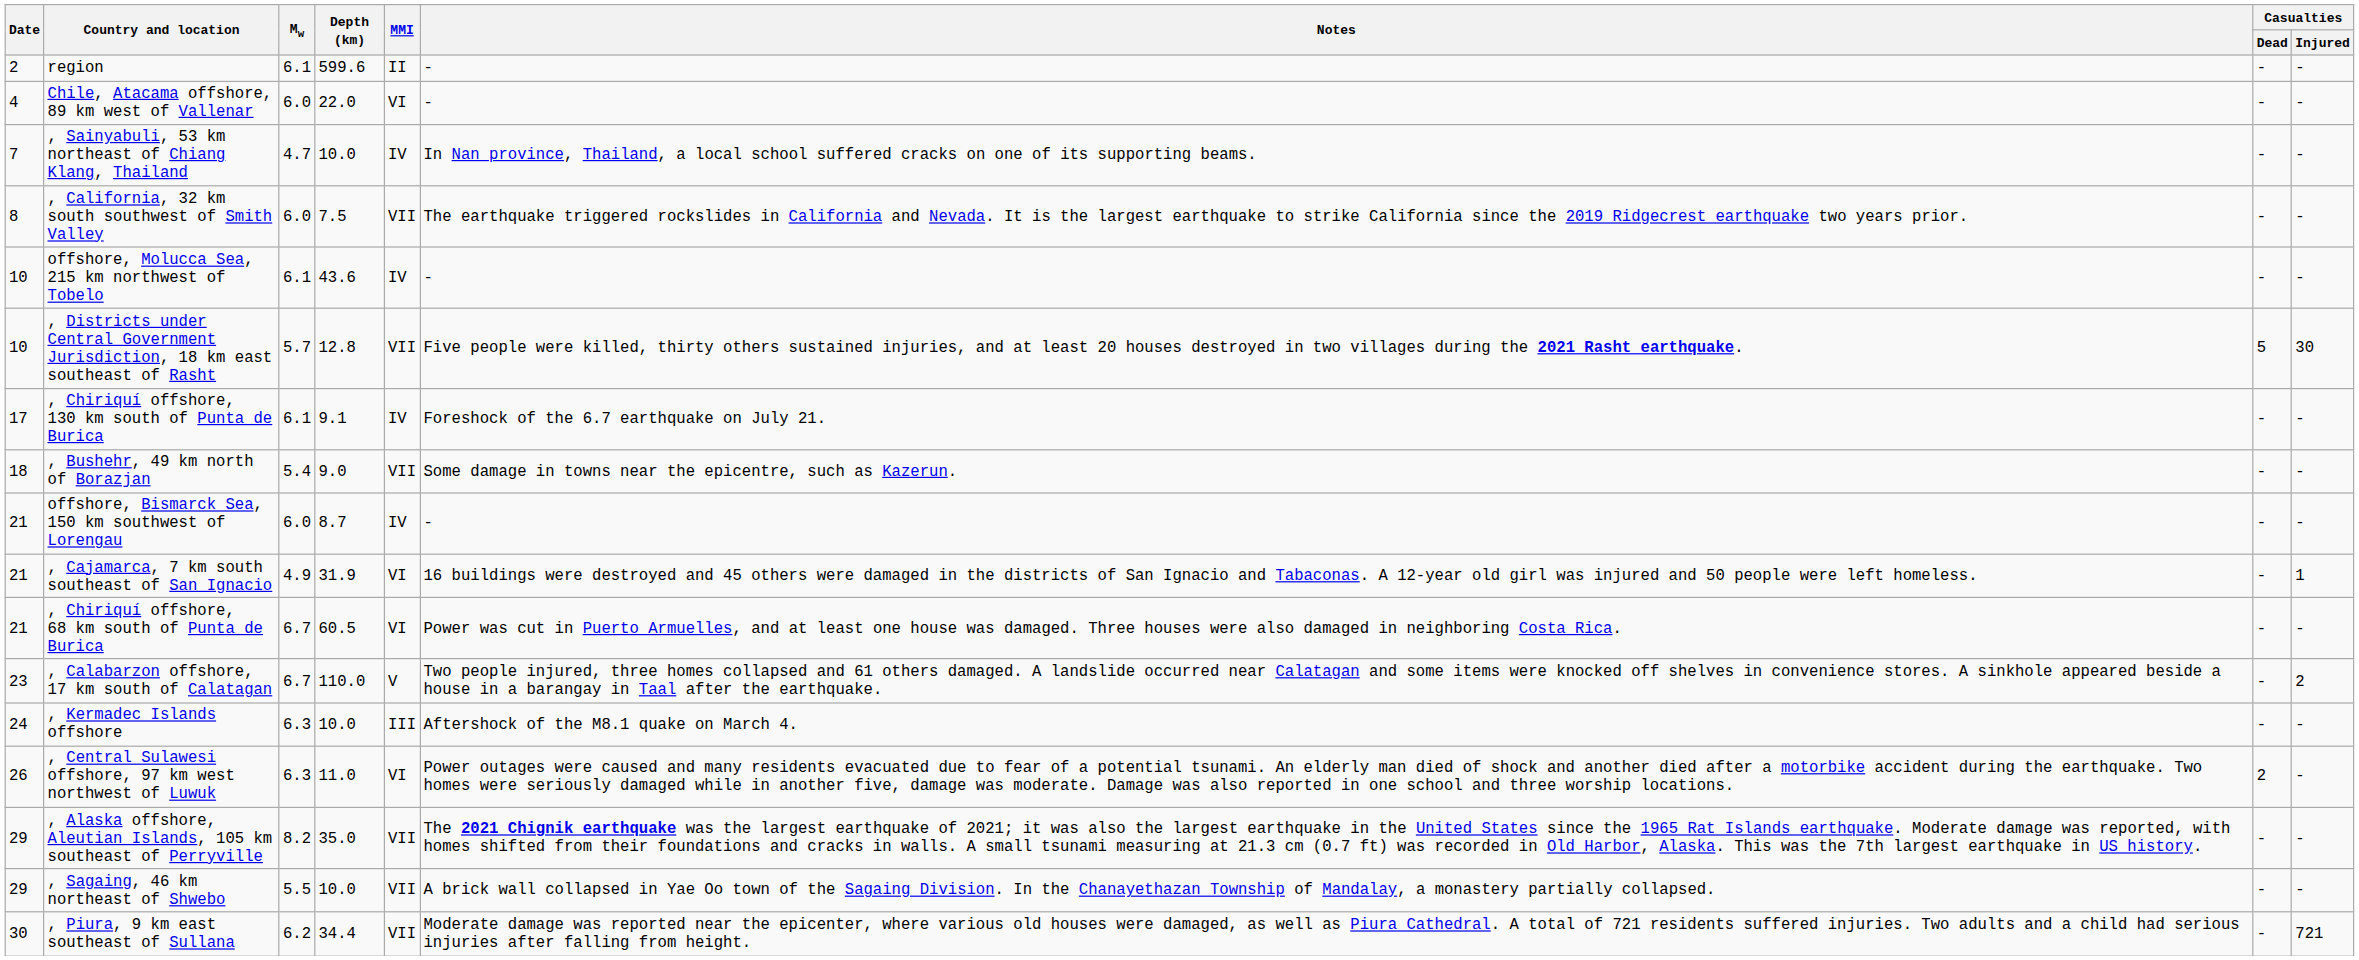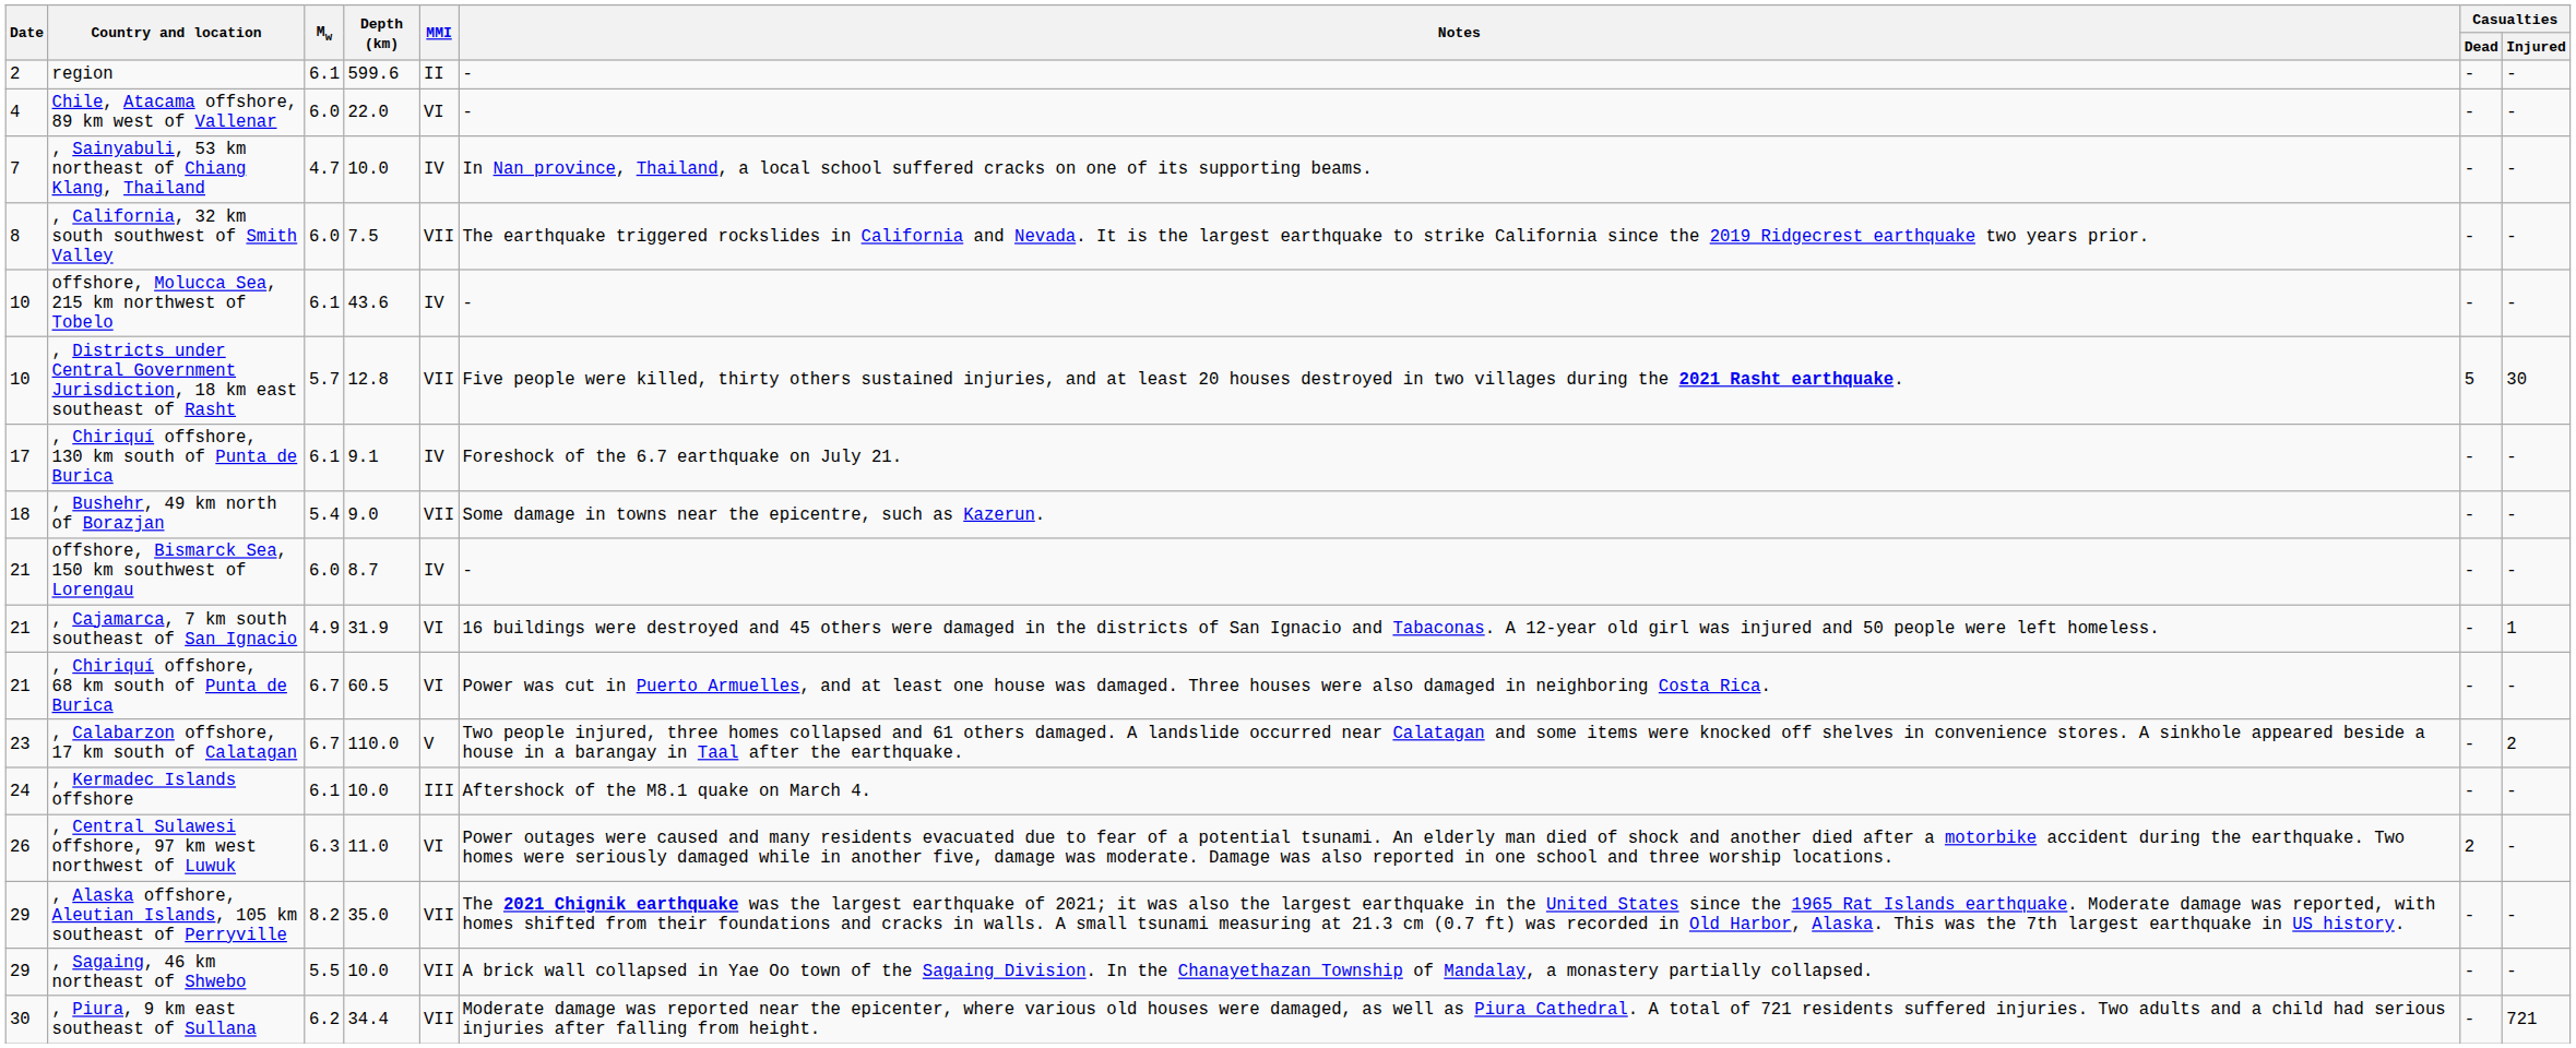, Kermadec Islands offshore | Mw: 6.3 -> 6.1
